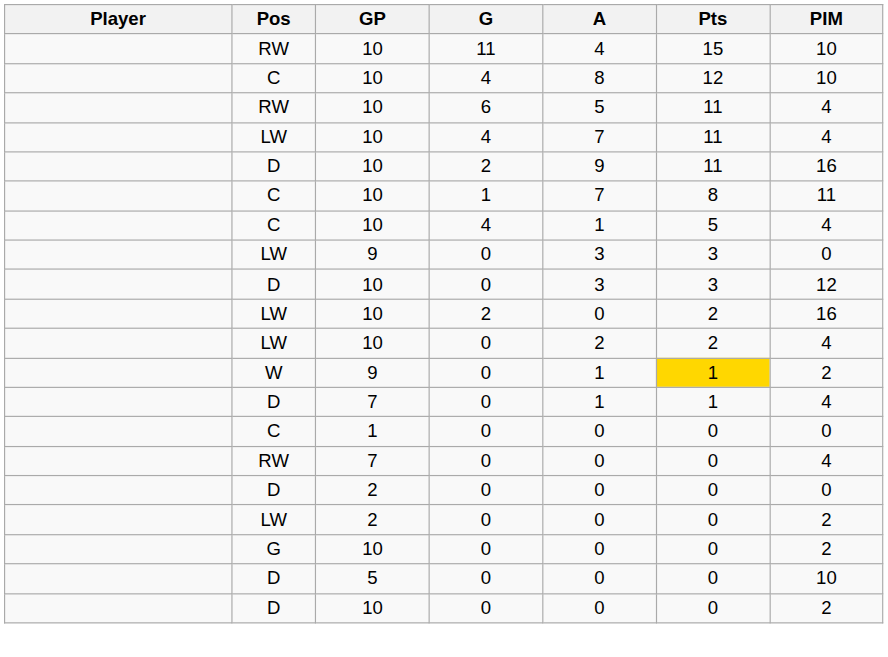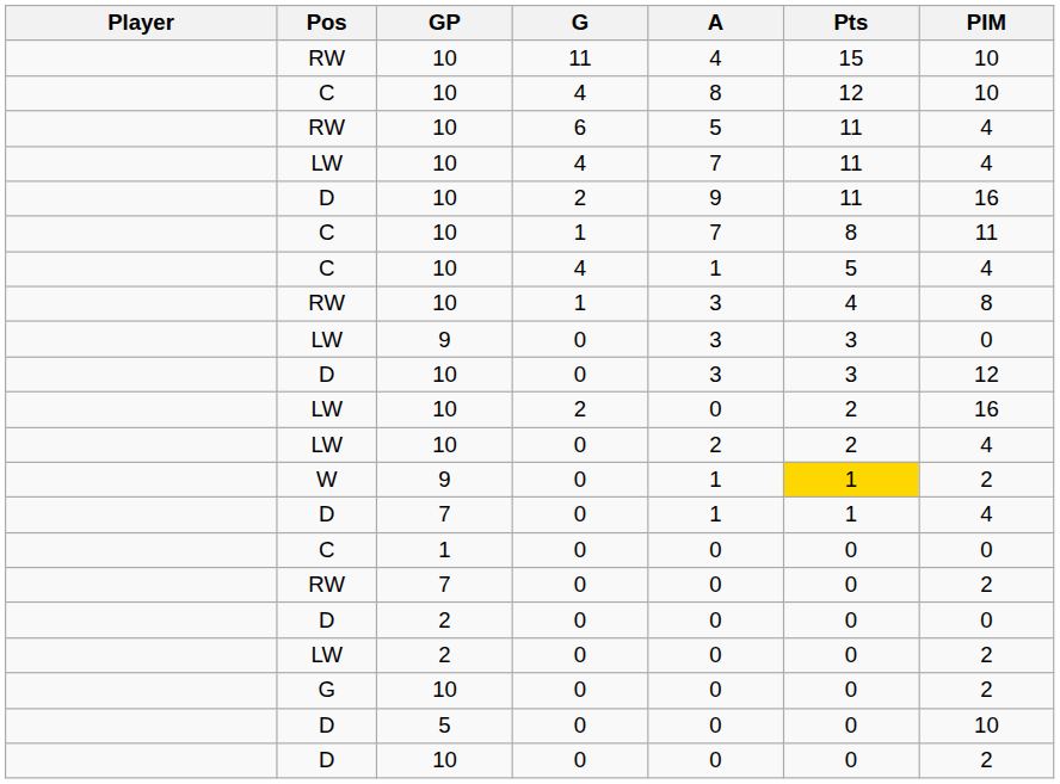+ row: RW | 10 | 1 | 3 | 4 | 8
RW / 0 | PIM: 4 -> 2
